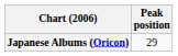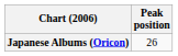Japanese Albums (Oricon) | Peak position: 29 -> 26
